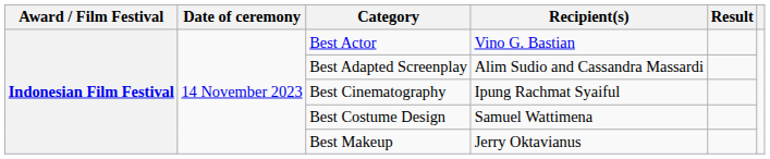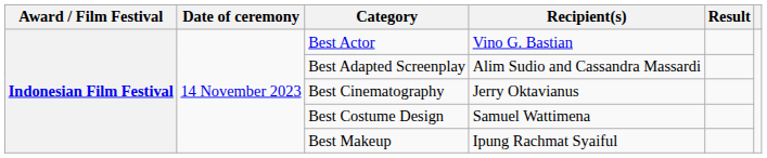Best Cinematography | Recipient(s): Ipung Rachmat Syaiful -> Jerry Oktavianus
Best Makeup | Recipient(s): Jerry Oktavianus -> Ipung Rachmat Syaiful
